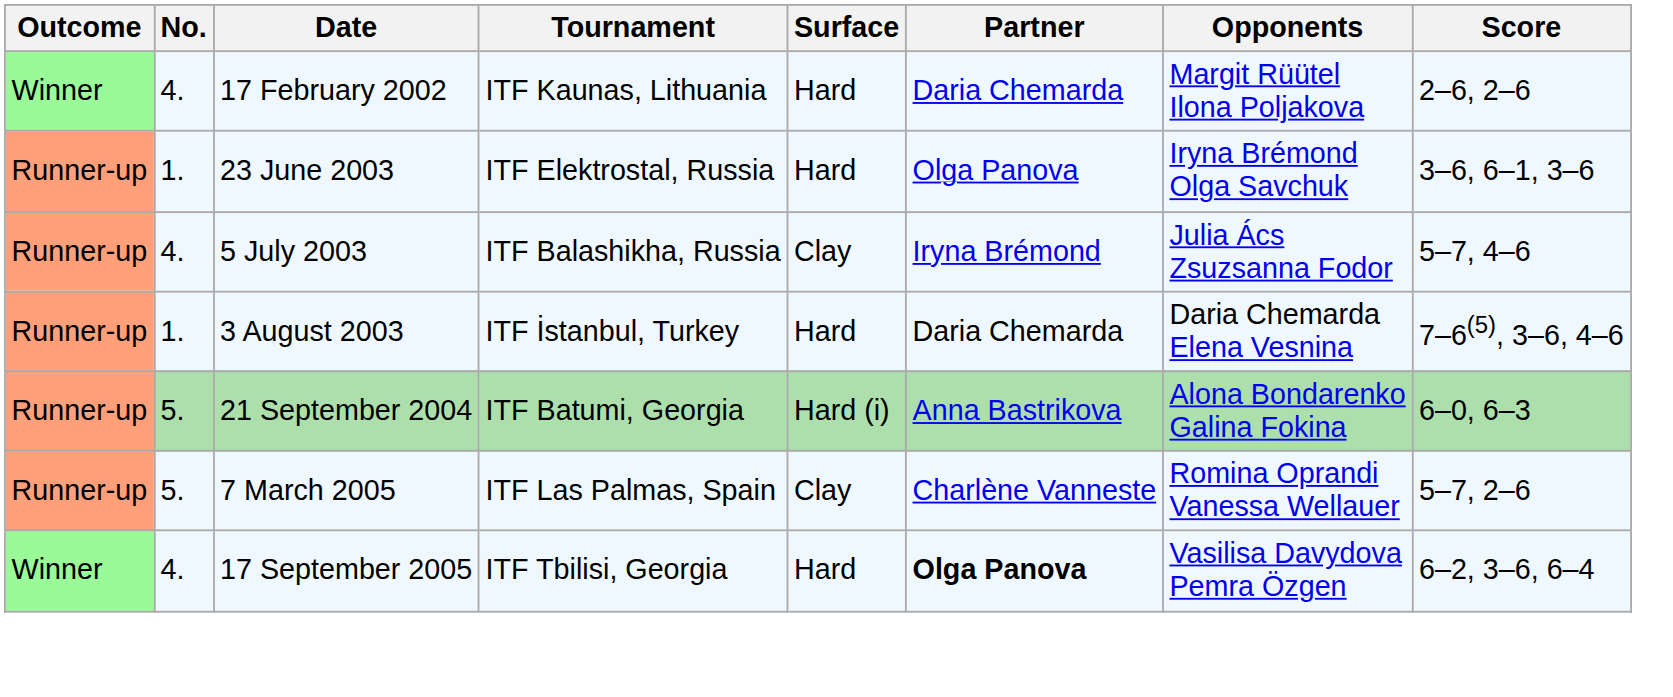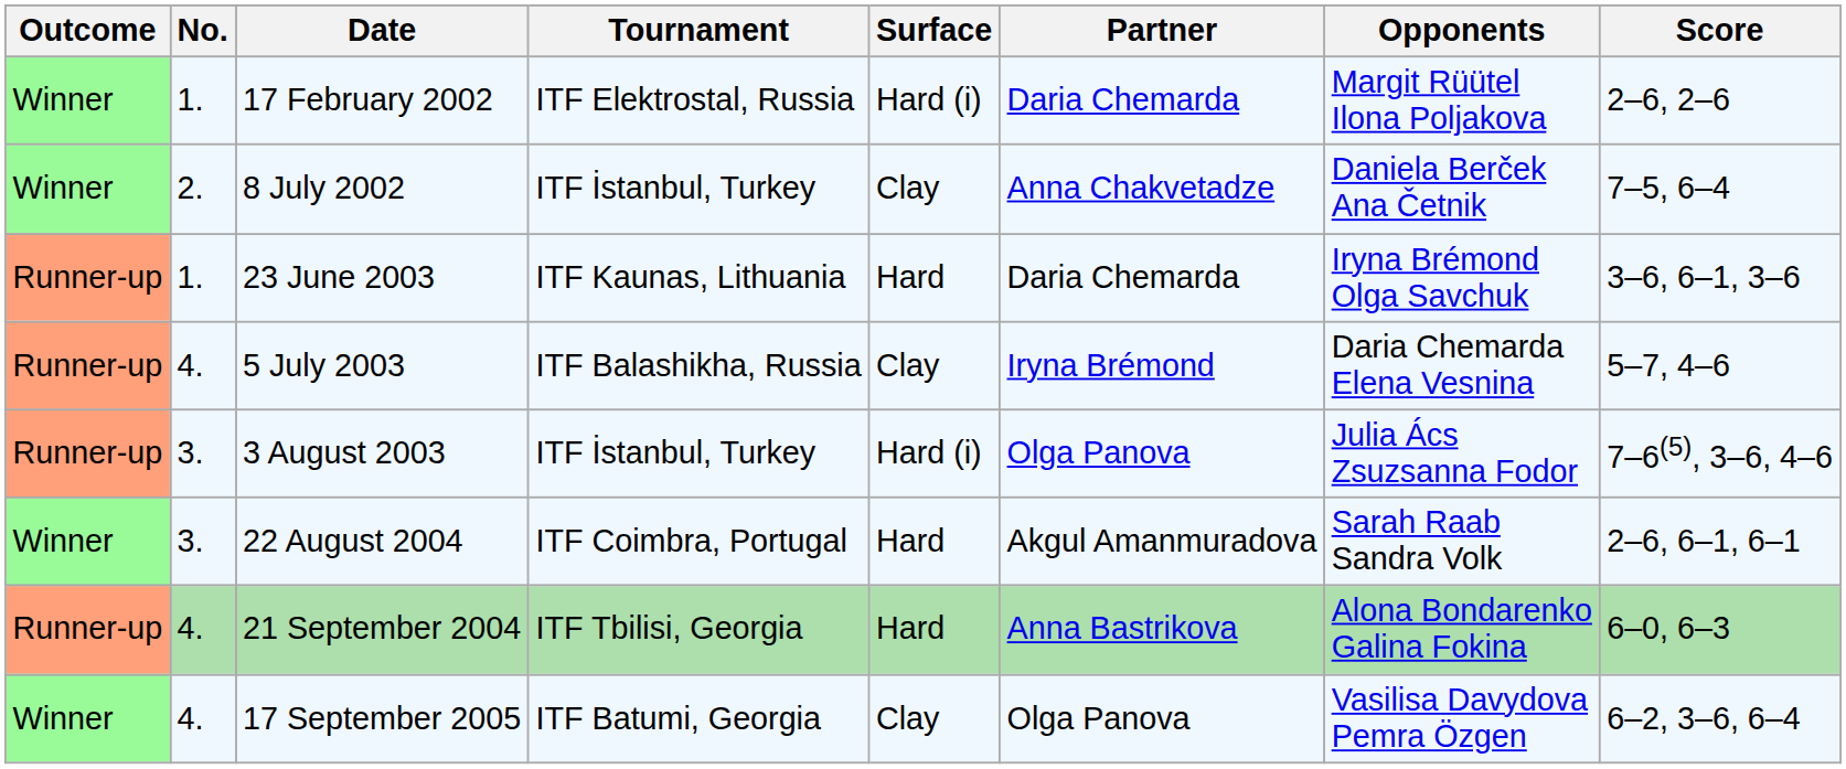17 February 2002 | No.: 4. -> 1.
17 February 2002 | Tournament: ITF Kaunas, Lithuania -> ITF Elektrostal, Russia
17 February 2002 | Surface: Hard -> Hard (i)
+ row: Winner | 2. | 8 July 2002 | ITF İstanbul, Turkey | Clay | Anna Chakvetadze | Daniela Berček Ana Četnik | 7–5, 6–4
23 June 2003 | Tournament: ITF Elektrostal, Russia -> ITF Kaunas, Lithuania
23 June 2003 | Partner: Olga Panova -> Daria Chemarda
5 July 2003 | Opponents: Julia Ács Zsuzsanna Fodor -> Daria Chemarda Elena Vesnina
3 August 2003 | No.: 1. -> 3.
3 August 2003 | Surface: Hard -> Hard (i)
3 August 2003 | Partner: Daria Chemarda -> Olga Panova
3 August 2003 | Opponents: Daria Chemarda Elena Vesnina -> Julia Ács Zsuzsanna Fodor
+ row: Winner | 3. | 22 August 2004 | ITF Coimbra, Portugal | Hard | Akgul Amanmuradova | Sarah Raab Sandra Volk | 2–6, 6–1, 6–1
21 September 2004 | No.: 5. -> 4.
21 September 2004 | Tournament: ITF Batumi, Georgia -> ITF Tbilisi, Georgia
21 September 2004 | Surface: Hard (i) -> Hard
- row: Runner-up | 5. | 7 March 2005 | ITF Las Palmas, Spain | Clay | Charlène Vanneste | Romina Oprandi Vanessa Wellauer | 5–7, 2–6
17 September 2005 | Tournament: ITF Tbilisi, Georgia -> ITF Batumi, Georgia
17 September 2005 | Surface: Hard -> Clay
17 September 2005 | Partner: bold -> normal
